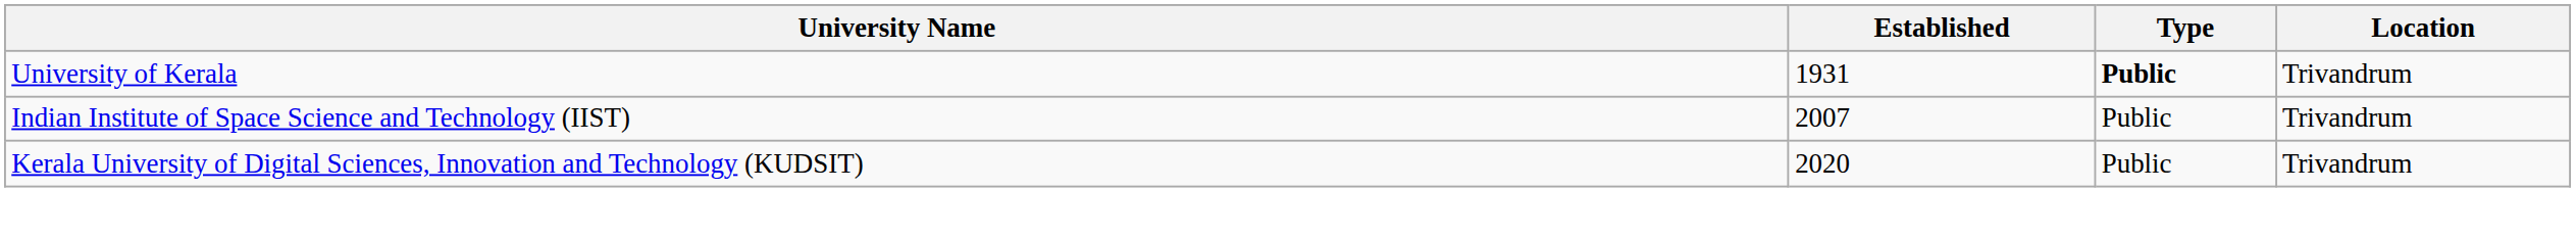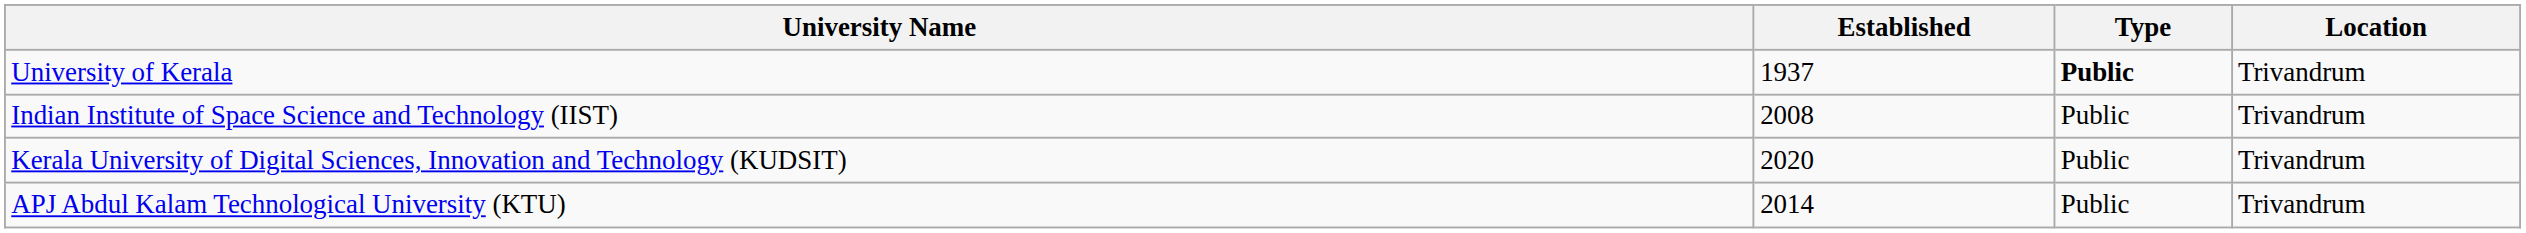University of Kerala | Established: 1931 -> 1937
Indian Institute of Space Science and Technology (IIST) | Established: 2007 -> 2008
+ row: APJ Abdul Kalam Technological University (KTU) | 2014 | Public | Trivandrum
